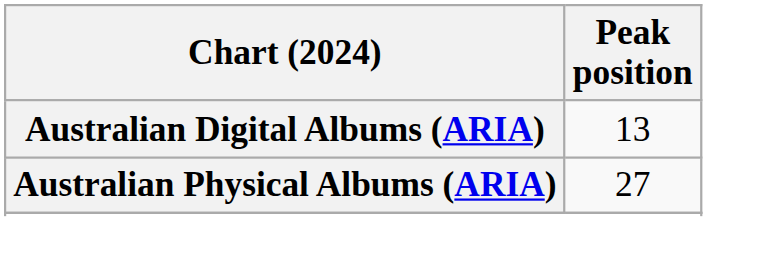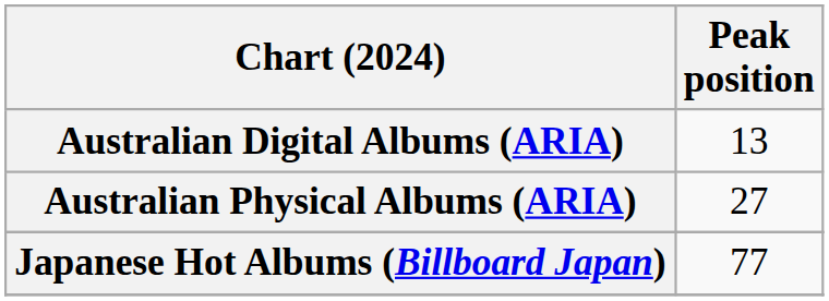+ row: Japanese Hot Albums (Billboard Japan) | 77
